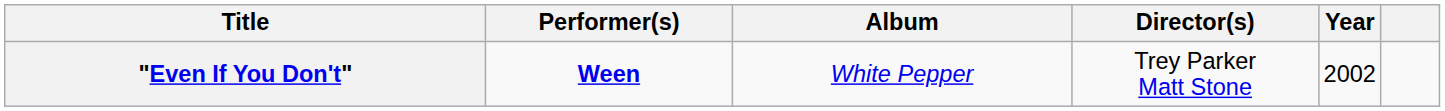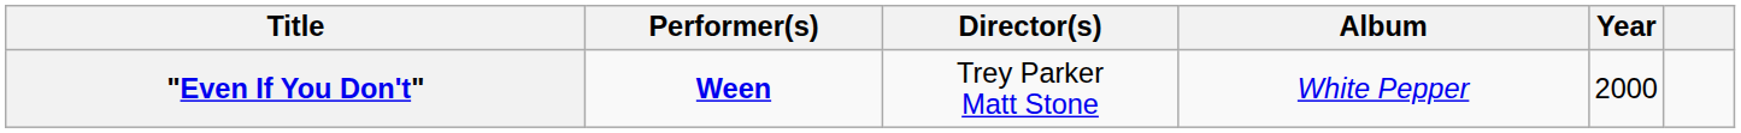columns swapped: Director(s) <-> Album
"Even If You Don't" | Year: 2002 -> 2000
